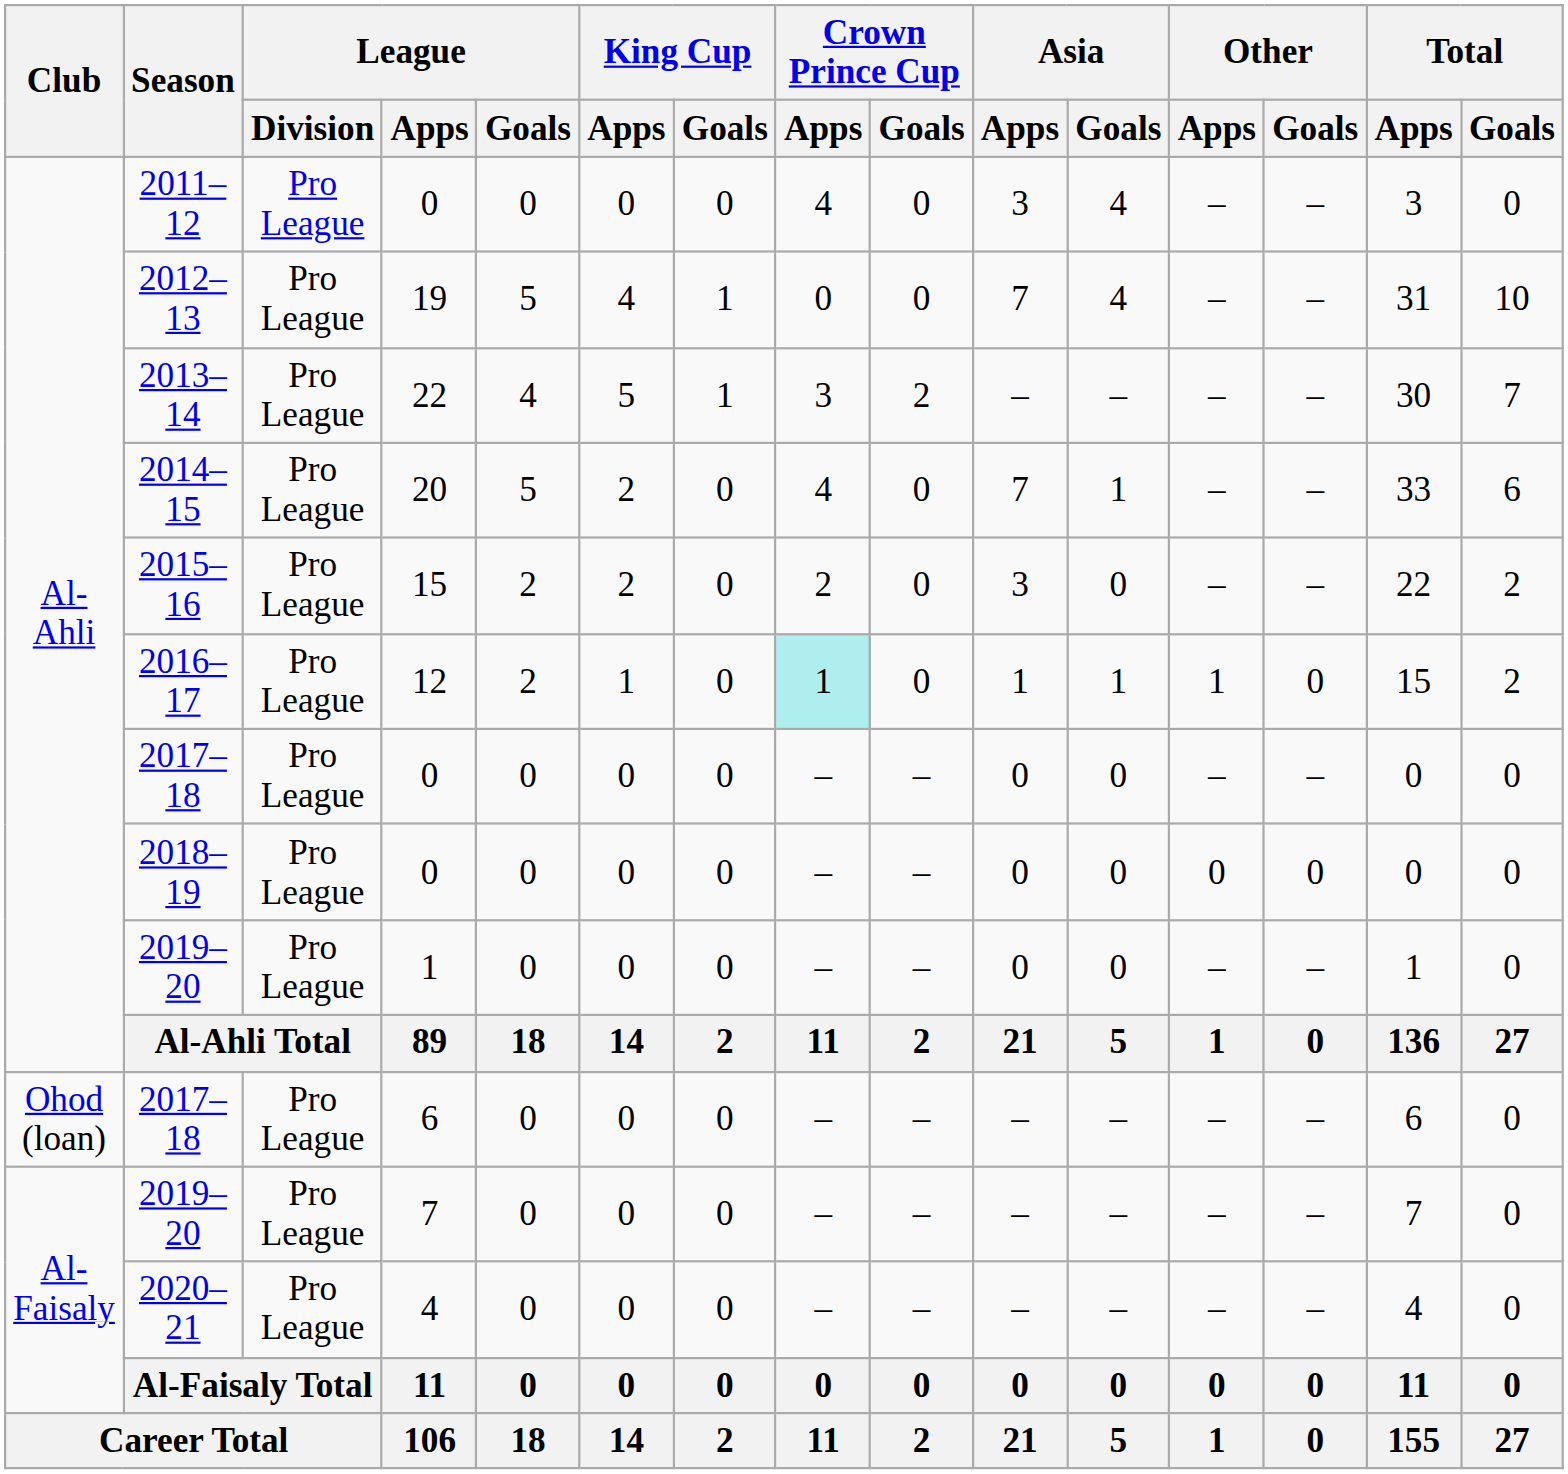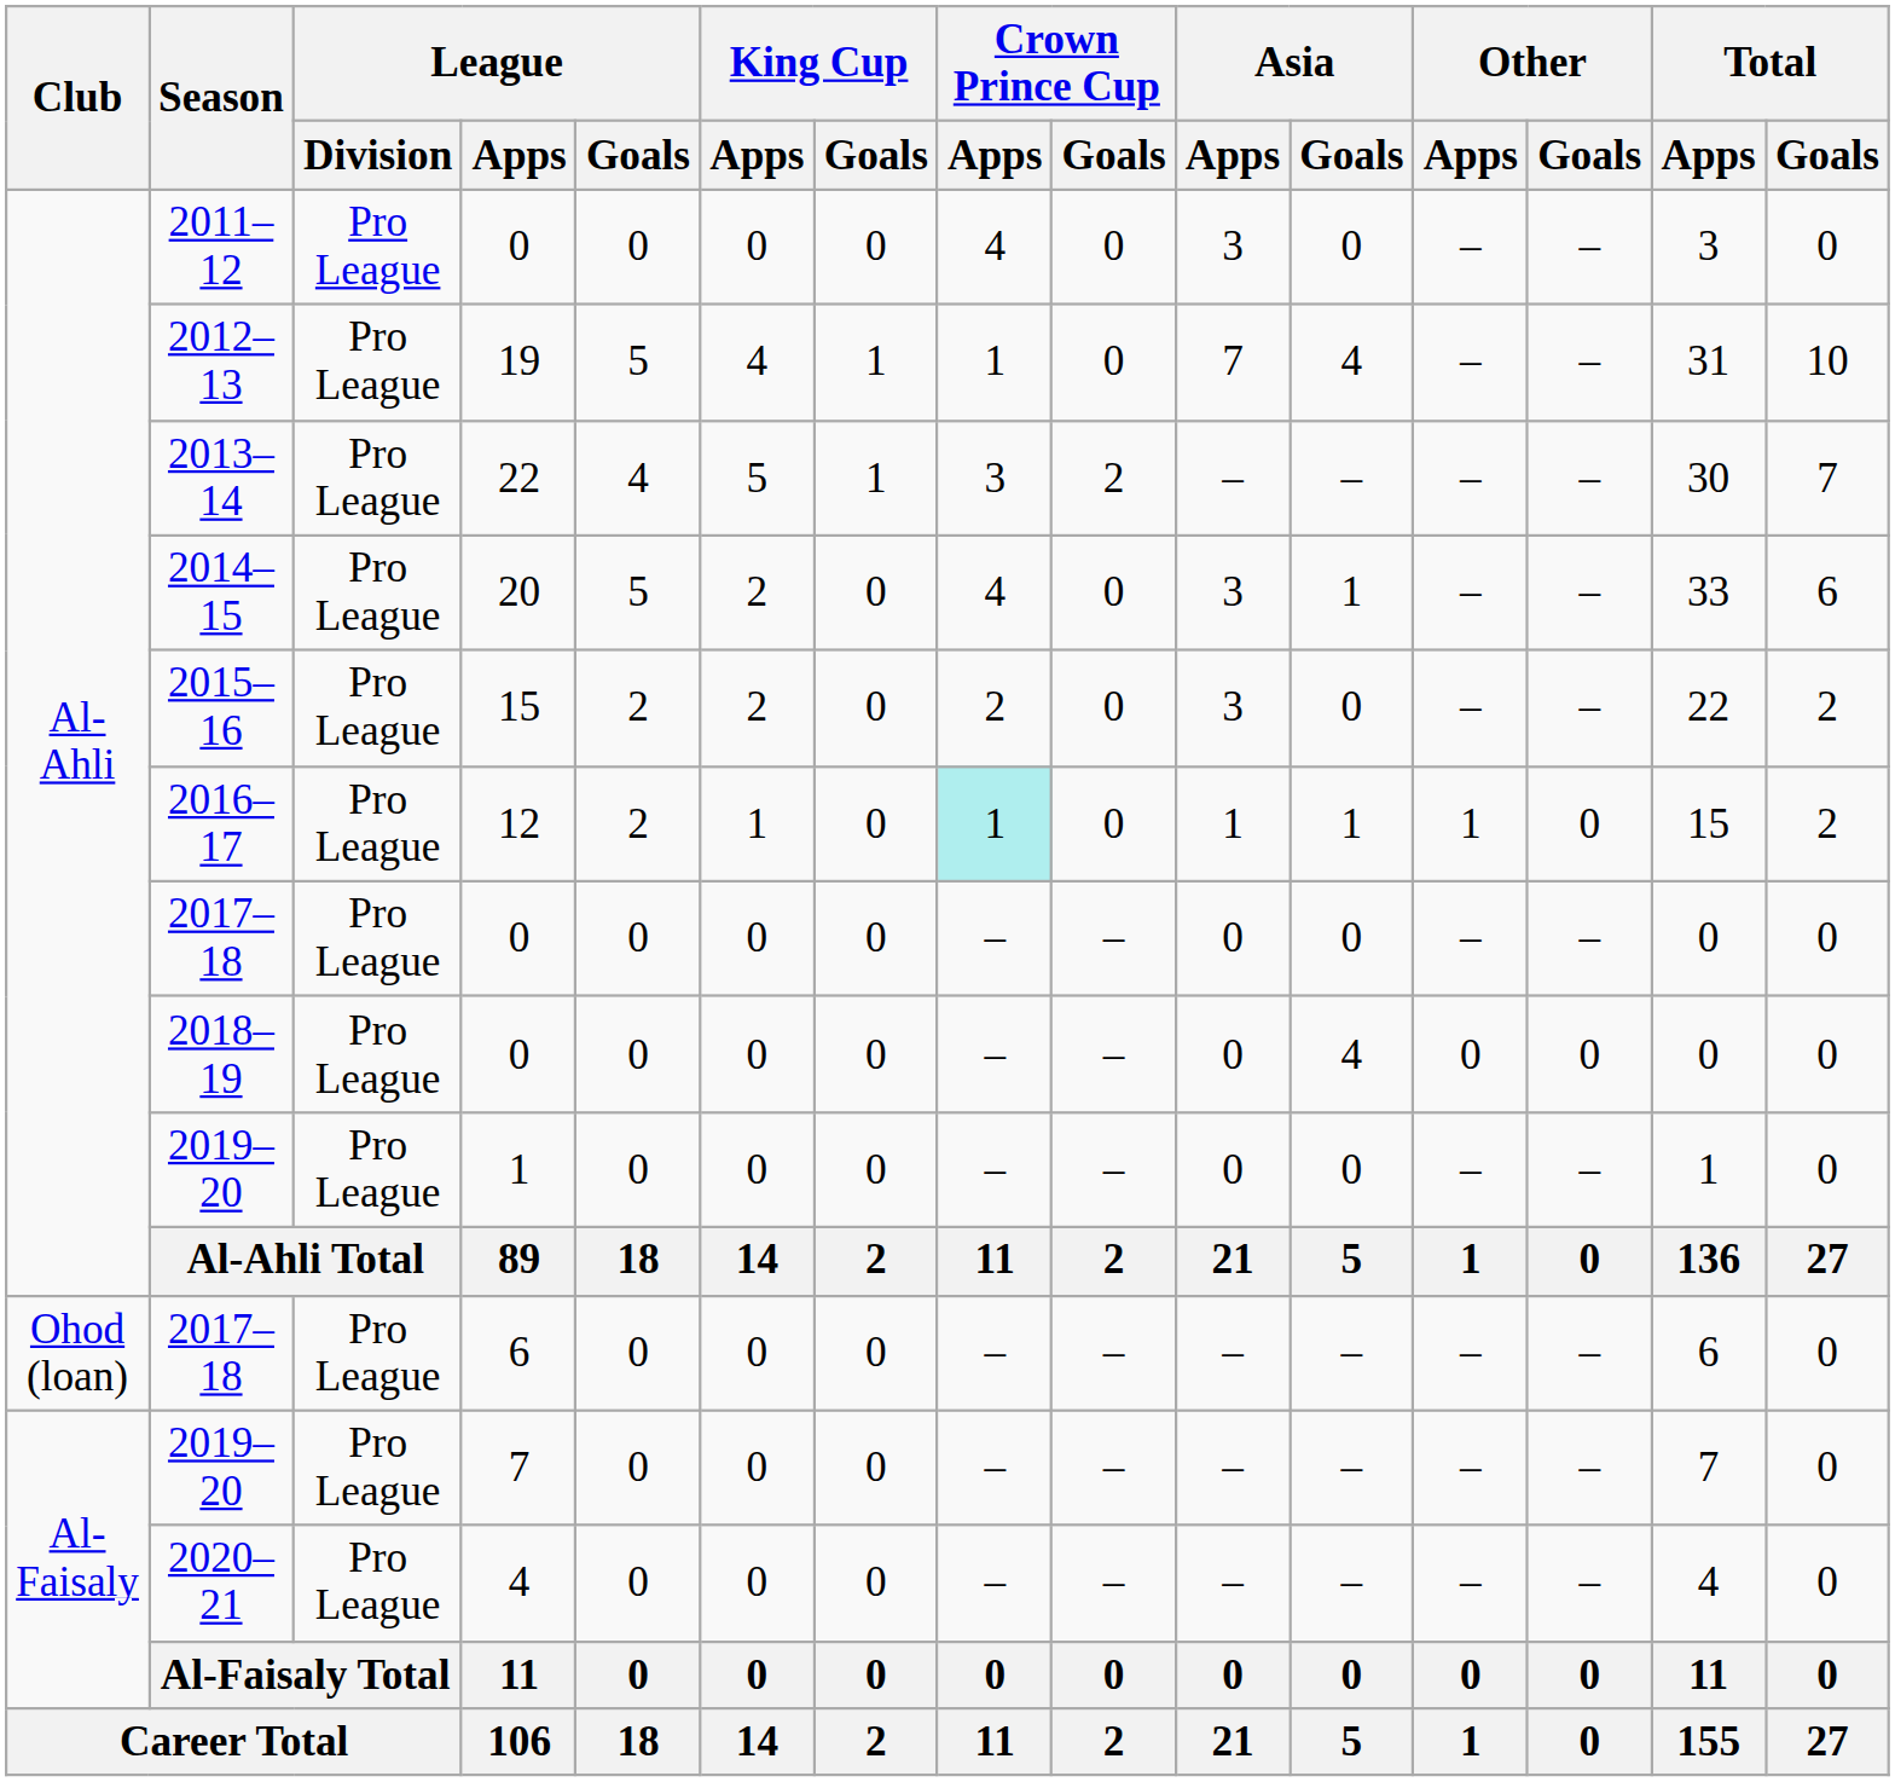2011–12 | Asia / Goals: 4 -> 0
2012–13 | Crown Prince Cup / Apps: 0 -> 1
2014–15 | Asia / Apps: 7 -> 3
2018–19 | Asia / Goals: 0 -> 4
